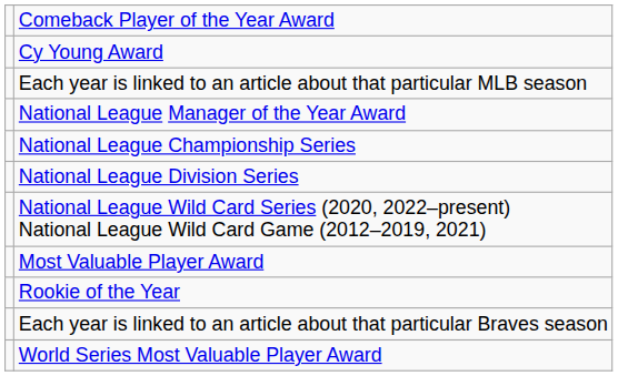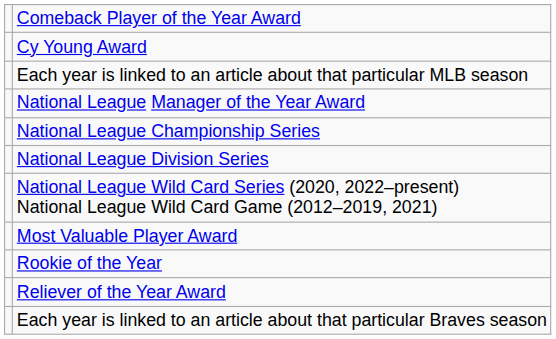+ row: Reliever of the Year Award
- row: World Series Most Valuable Player Award
